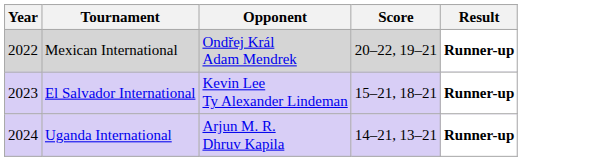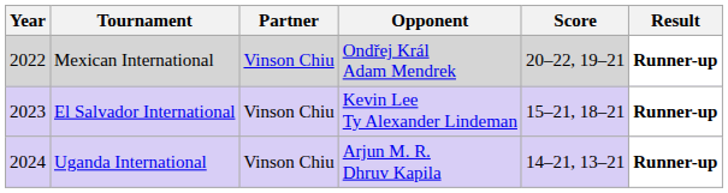+ column: Partner | Vinson Chiu | Vinson Chiu | Vinson Chiu
